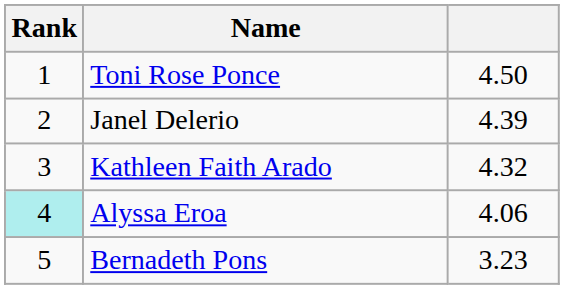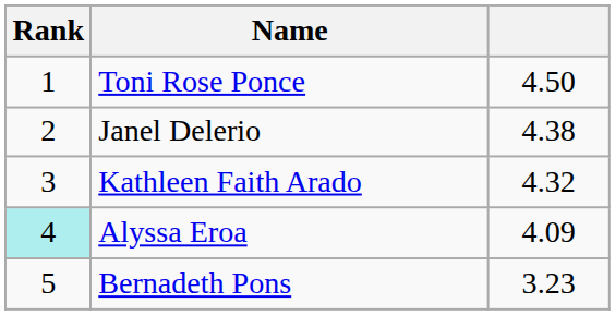Janel Delerio | column 3: 4.39 -> 4.38
Alyssa Eroa | column 3: 4.06 -> 4.09
